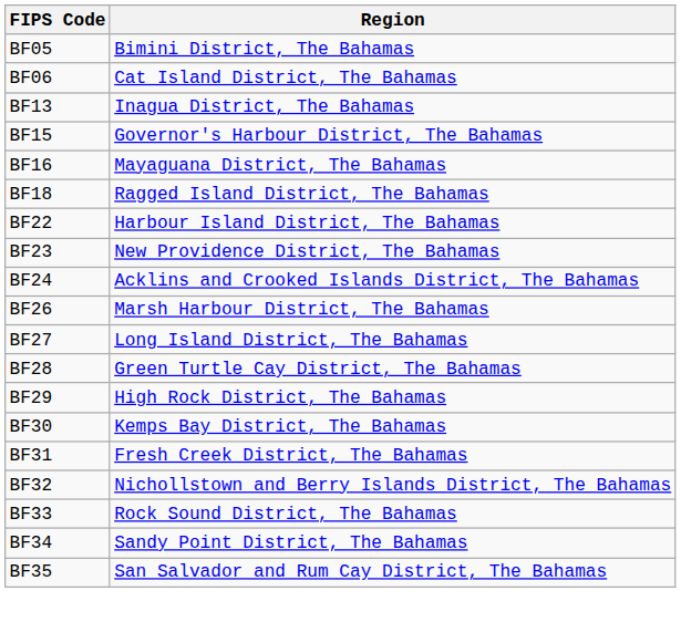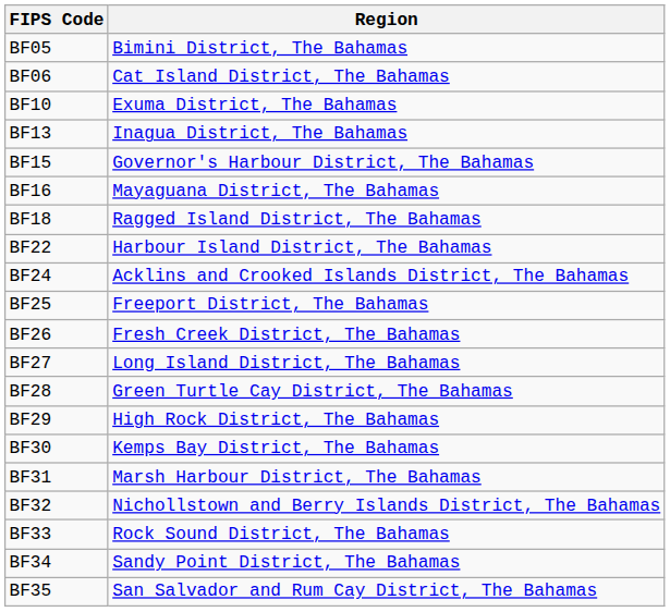+ row: BF10 | Exuma District, The Bahamas
- row: BF23 | New Providence District, The Bahamas
+ row: BF25 | Freeport District, The Bahamas
BF26 | Region: Marsh Harbour District, The Bahamas -> Fresh Creek District, The Bahamas
BF31 | Region: Fresh Creek District, The Bahamas -> Marsh Harbour District, The Bahamas
